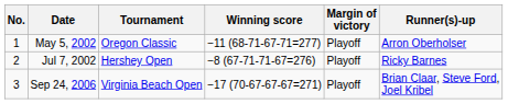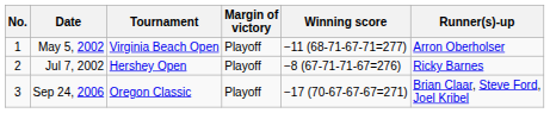columns swapped: Winning score <-> Margin of victory
May 5, 2002 | Tournament: Oregon Classic -> Virginia Beach Open
Sep 24, 2006 | Tournament: Virginia Beach Open -> Oregon Classic
